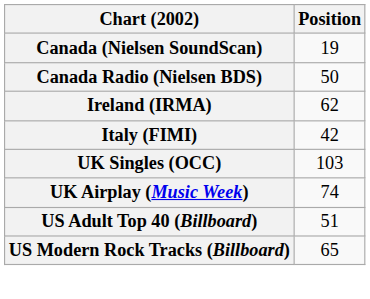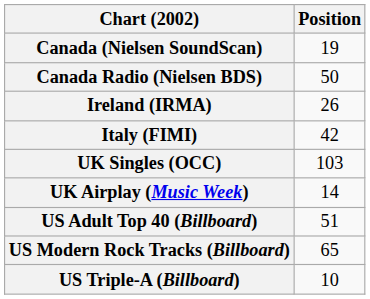Ireland (IRMA) | Position: 62 -> 26
UK Airplay (Music Week) | Position: 74 -> 14
+ row: US Triple-A (Billboard) | 10
